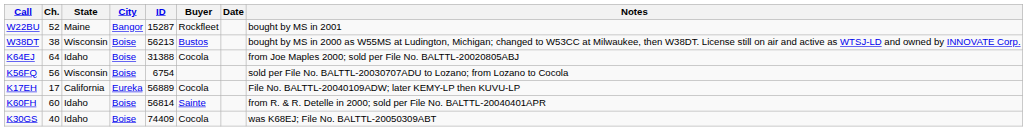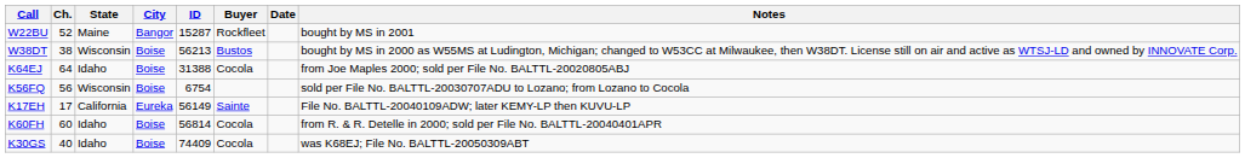K17EH | ID: 56889 -> 56149
K17EH | Buyer: Cocola -> Sainte
K60FH | Buyer: Sainte -> Cocola
